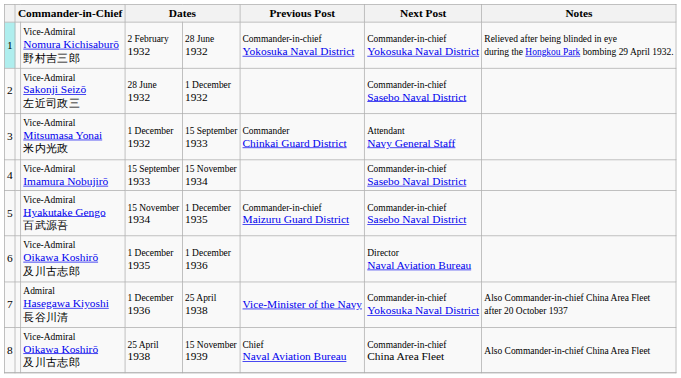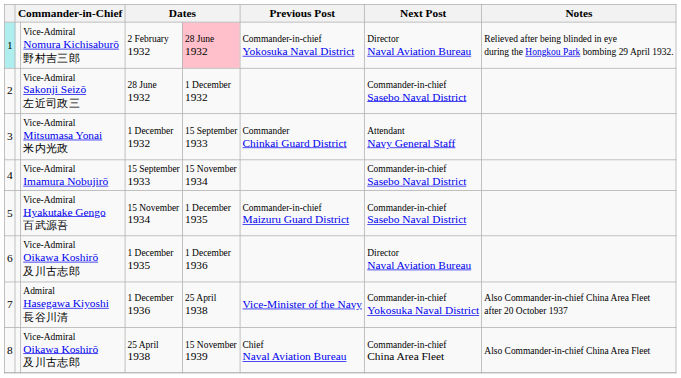2 February 1932 | column 5: no background -> pink background
2 February 1932 | Next Post: Commander-in-chief Yokosuka Naval District -> Director Naval Aviation Bureau
